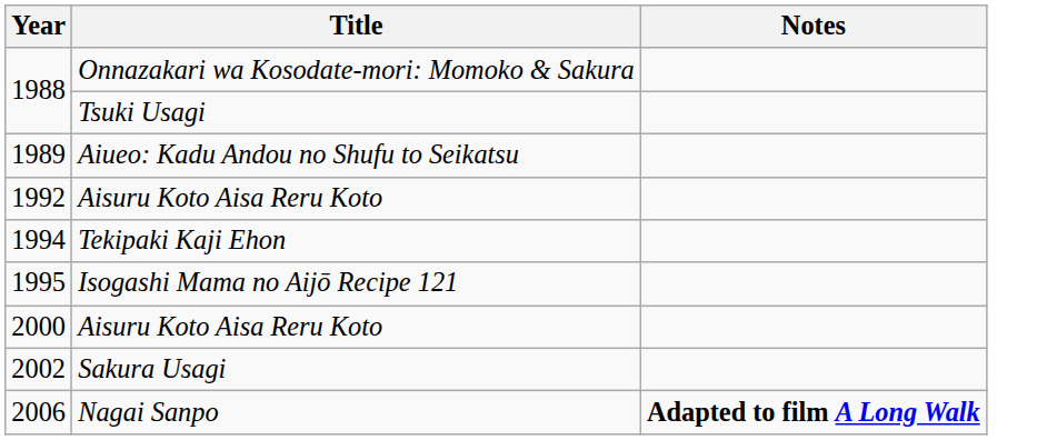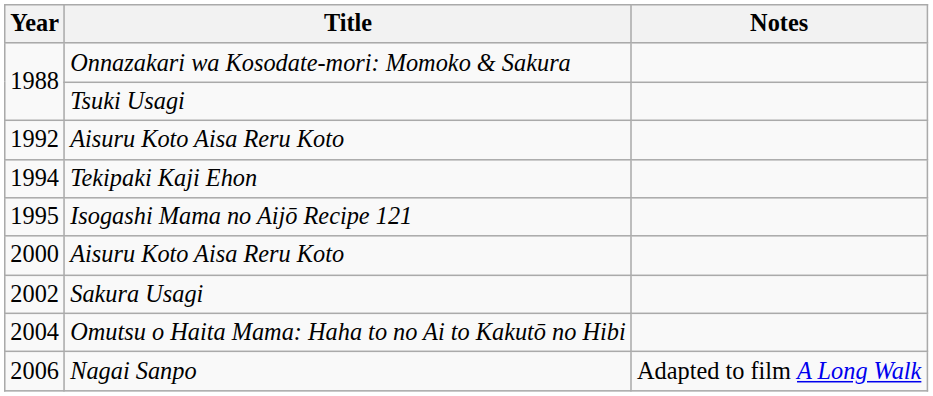- row: 1989 | Aiueo: Kadu Andou no Shufu to Seikatsu
+ row: 2004 | Omutsu o Haita Mama: Haha to no Ai to Kakutō no Hibi
Nagai Sanpo | Notes: bold -> normal
